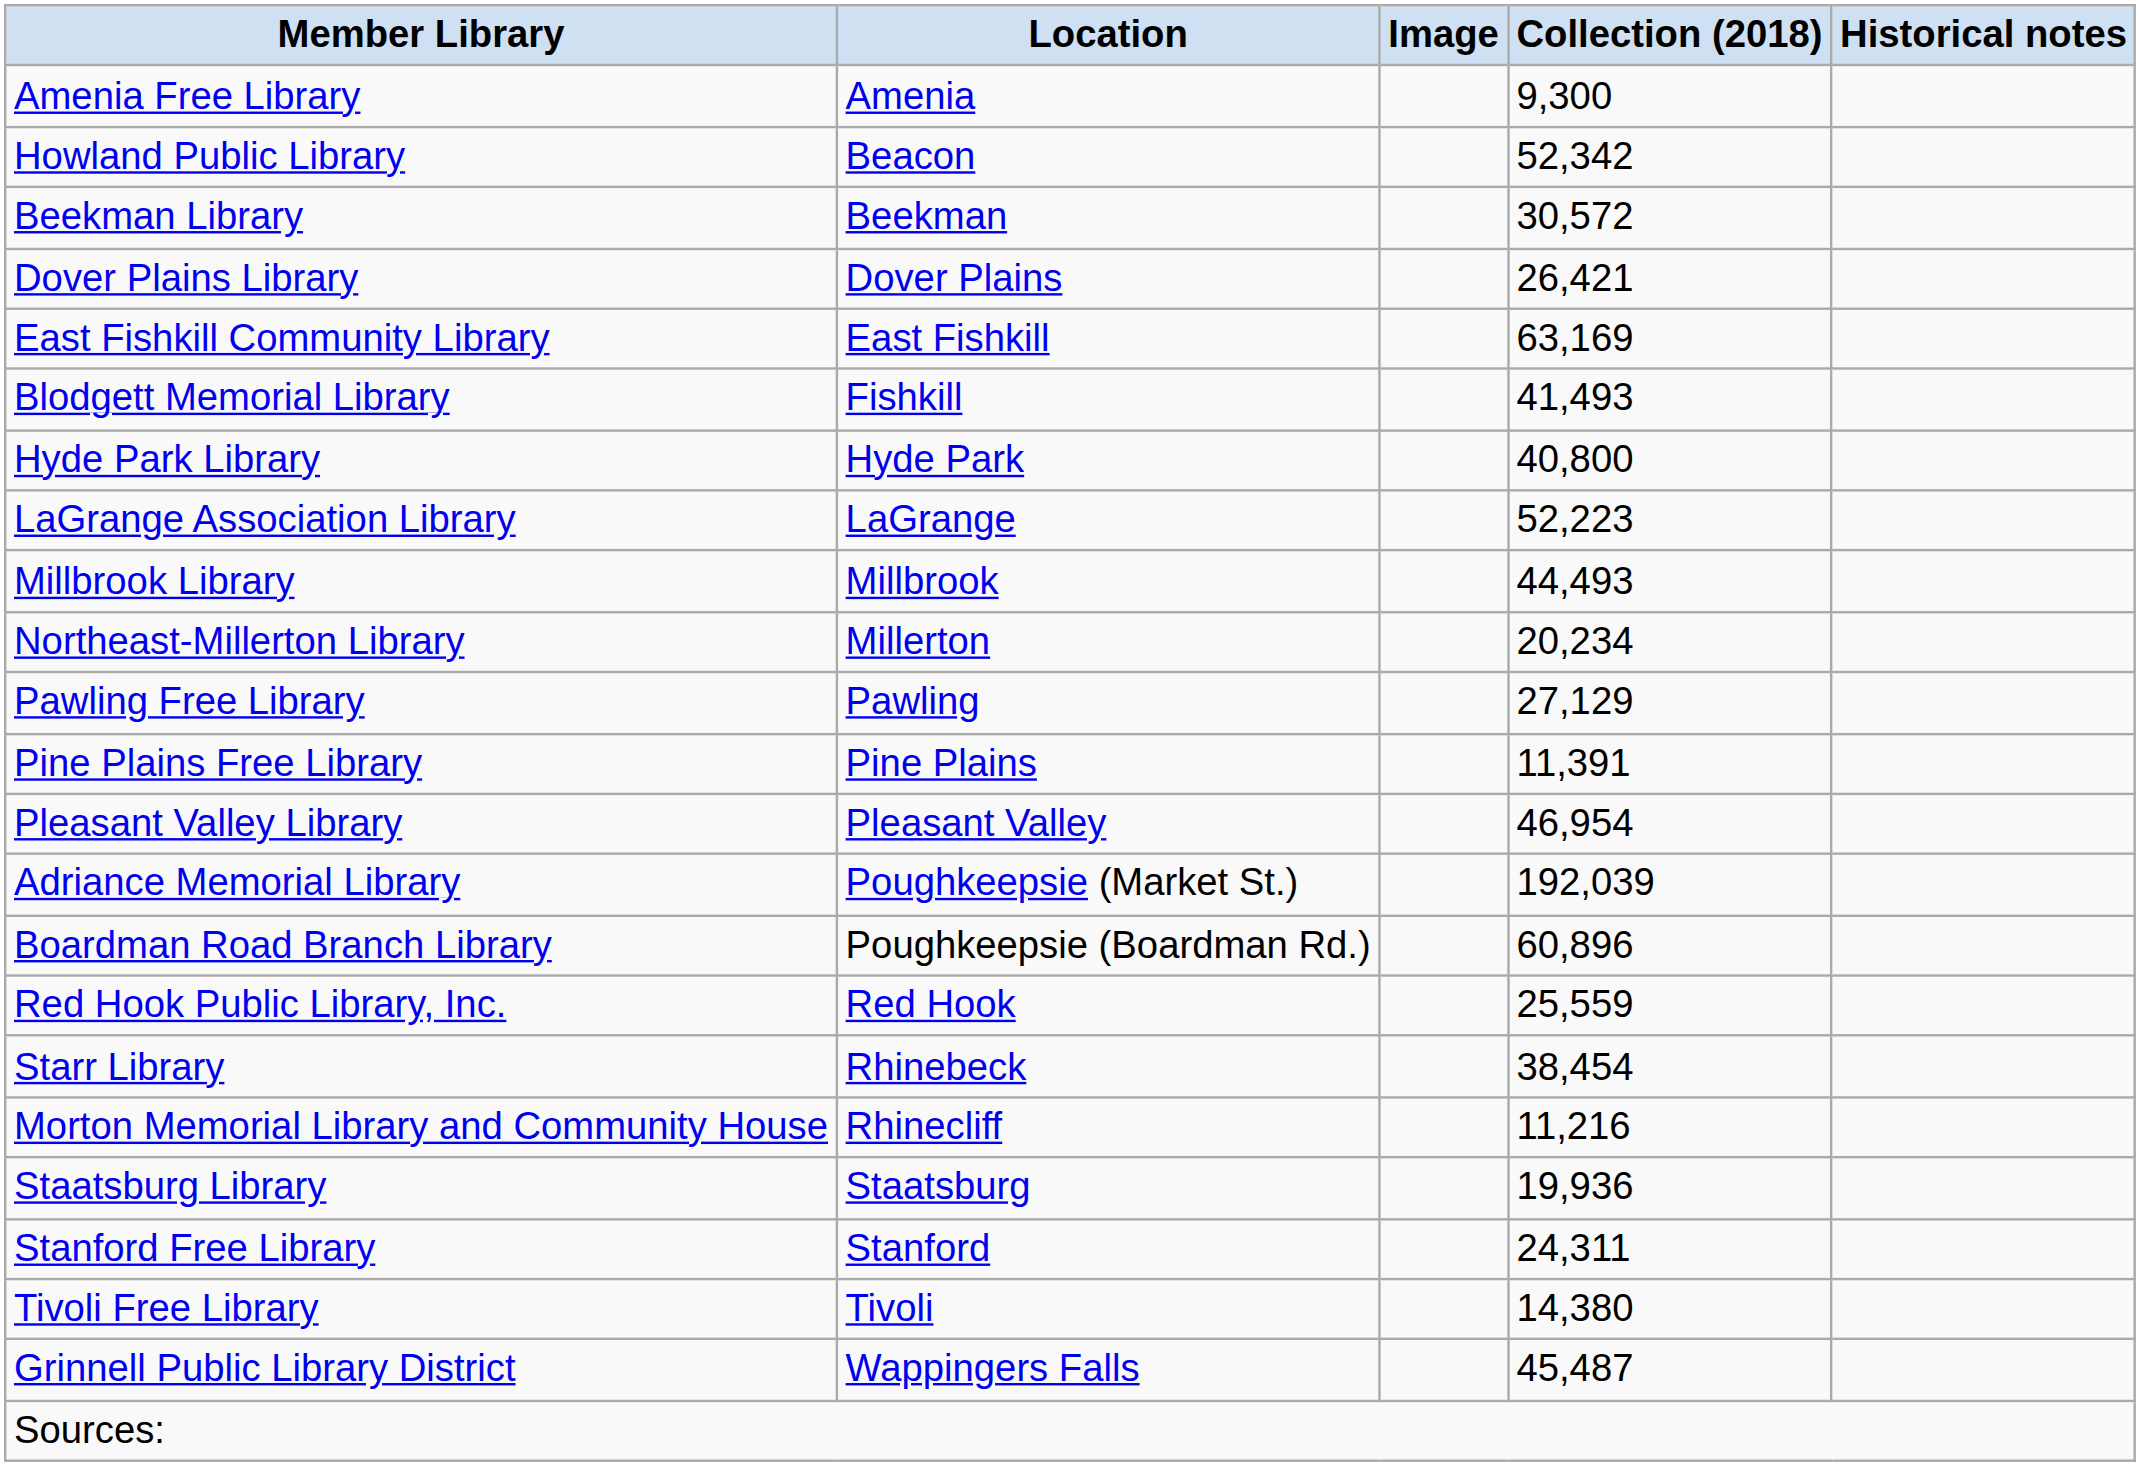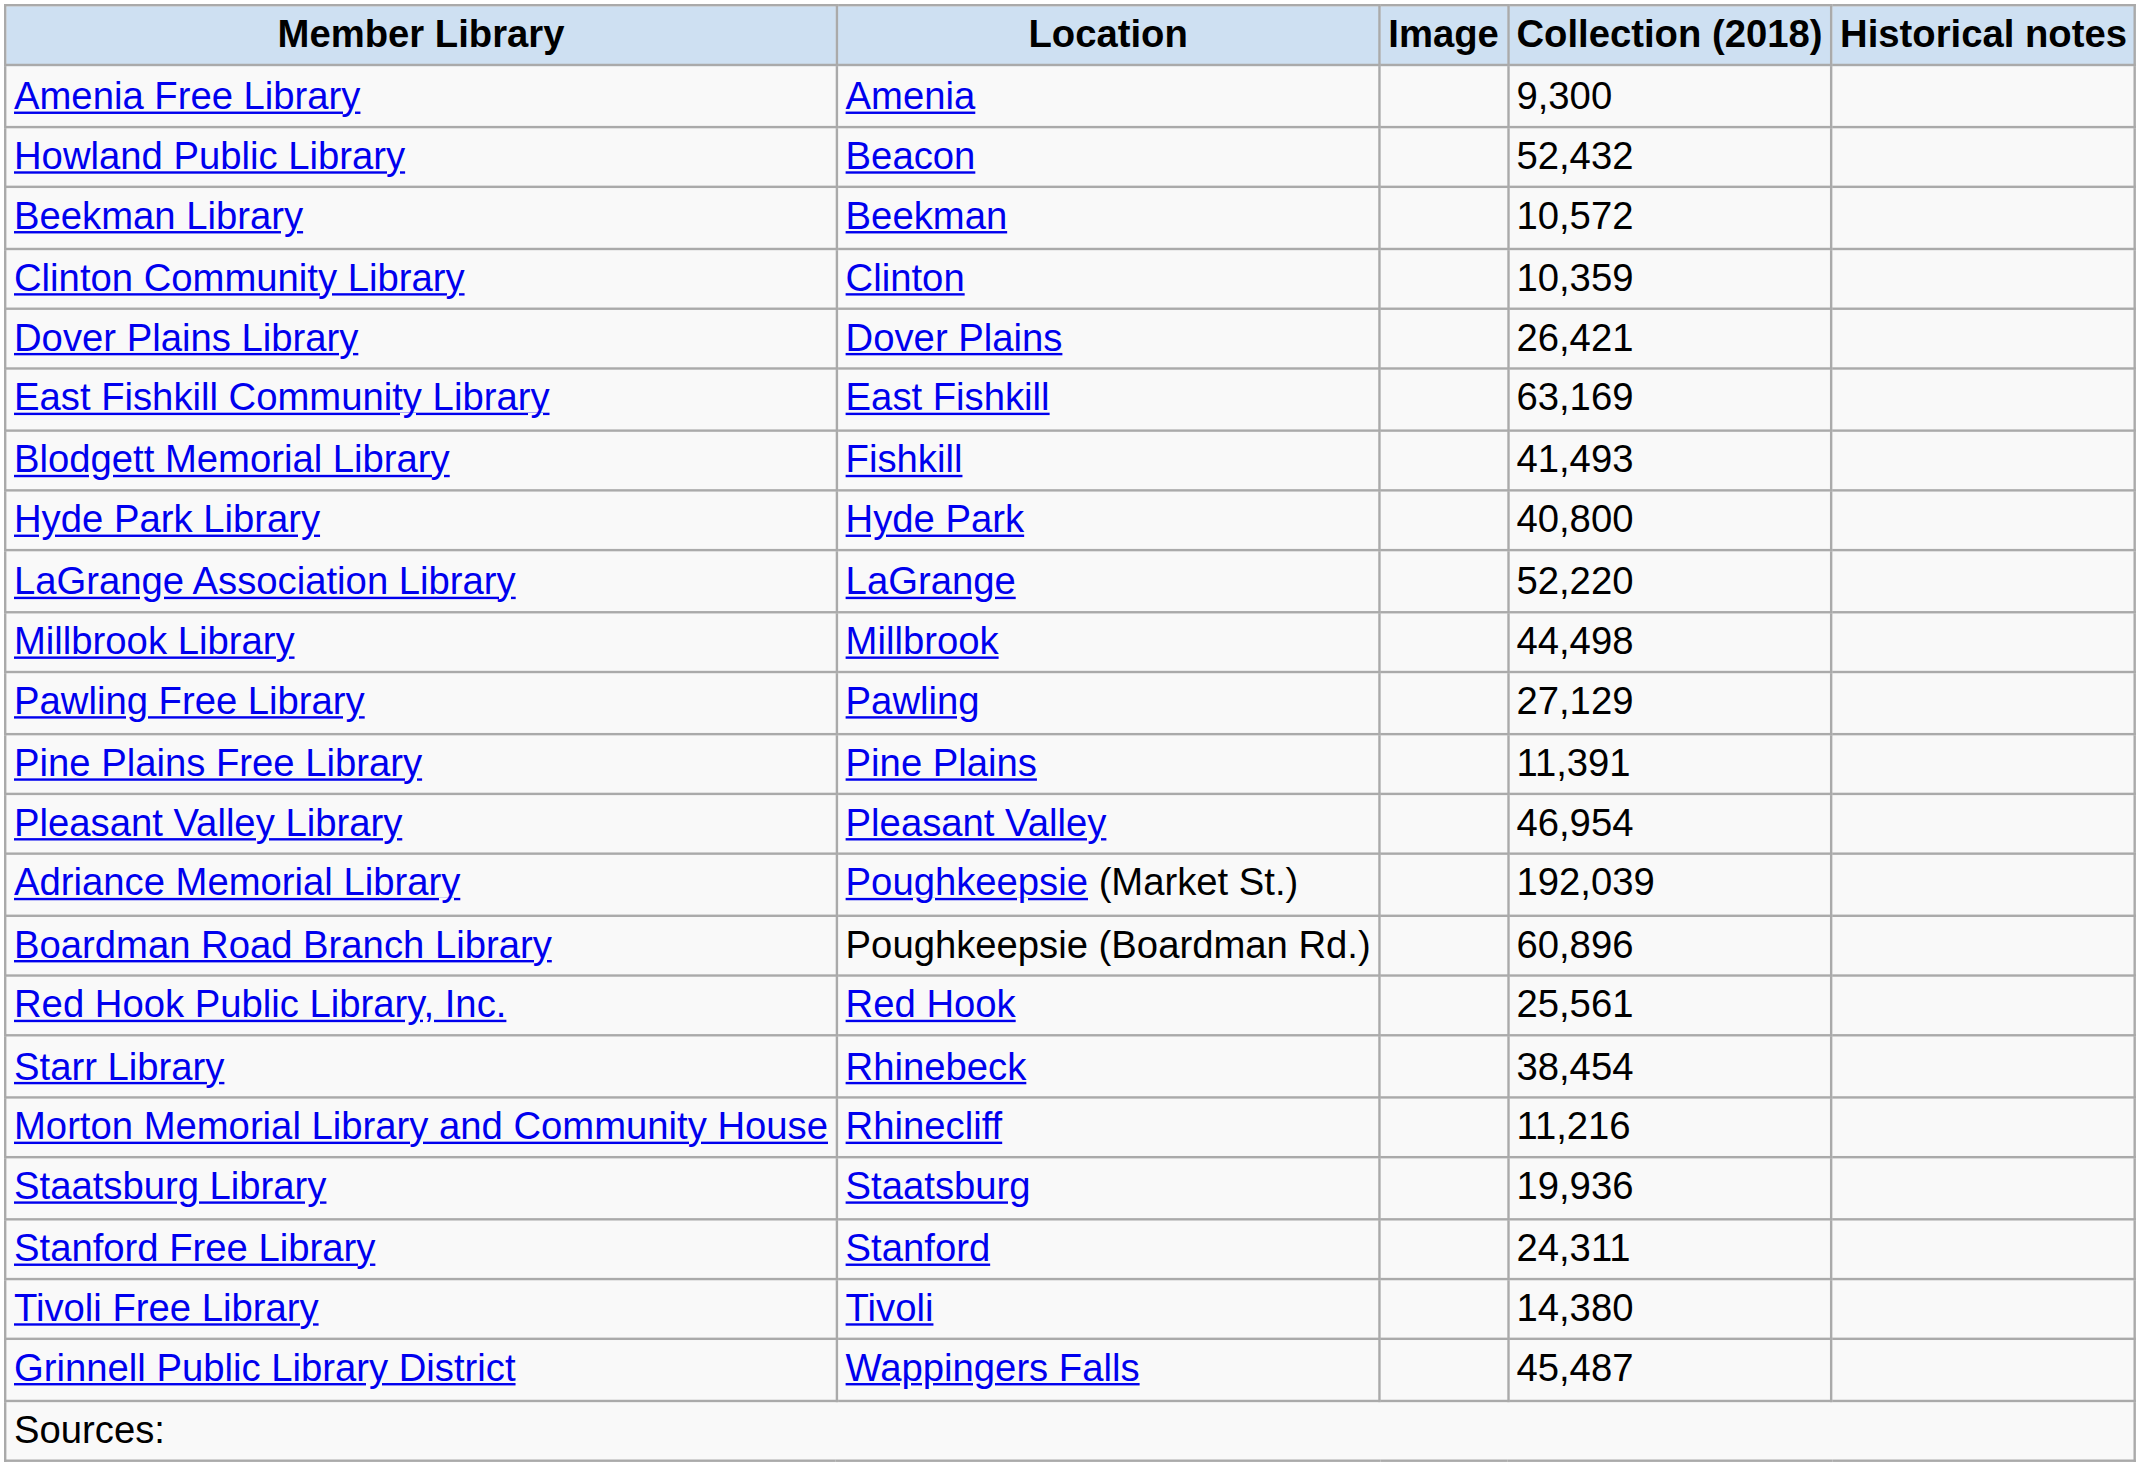Howland Public Library | Collection (2018): 52,342 -> 52,432
Beekman Library | Collection (2018): 30,572 -> 10,572
+ row: Clinton Community Library | Clinton | 10,359
LaGrange Association Library | Collection (2018): 52,223 -> 52,220
Millbrook Library | Collection (2018): 44,493 -> 44,498
- row: Northeast-Millerton Library | Millerton | 20,234
Red Hook Public Library, Inc. | Collection (2018): 25,559 -> 25,561
